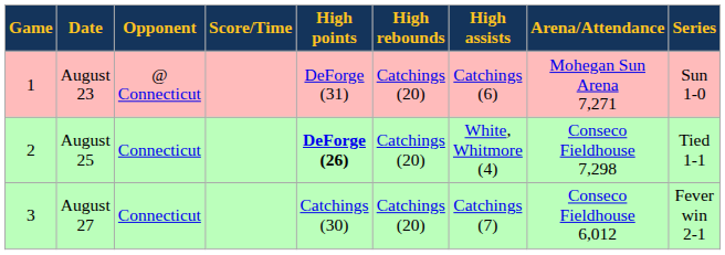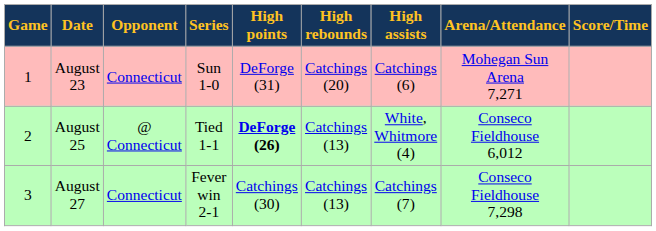columns swapped: Score/Time <-> Series
August 23 | Opponent: @ Connecticut -> Connecticut
August 25 | Opponent: Connecticut -> @ Connecticut
August 25 | High rebounds: Catchings (20) -> Catchings (13)
August 25 | Arena/Attendance: Conseco Fieldhouse 7,298 -> Conseco Fieldhouse 6,012
August 27 | High rebounds: Catchings (20) -> Catchings (13)
August 27 | Arena/Attendance: Conseco Fieldhouse 6,012 -> Conseco Fieldhouse 7,298
